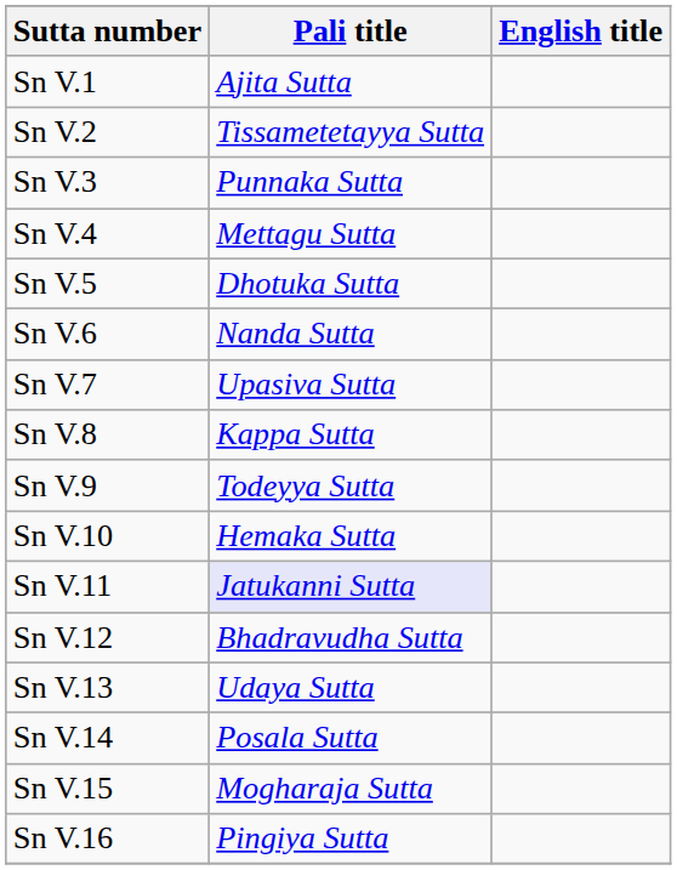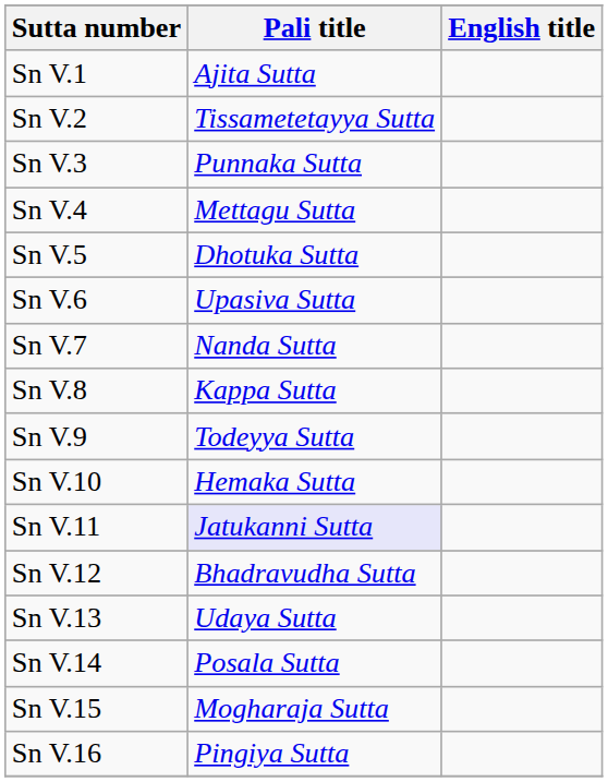Sn V.6 | Pali title: Nanda Sutta -> Upasiva Sutta
Sn V.7 | Pali title: Upasiva Sutta -> Nanda Sutta
